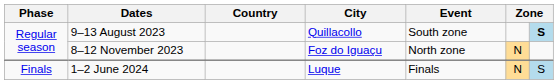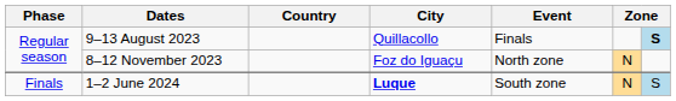9–13 August 2023 | Event: South zone -> Finals
1–2 June 2024 | City: normal -> bold
1–2 June 2024 | Event: Finals -> South zone
